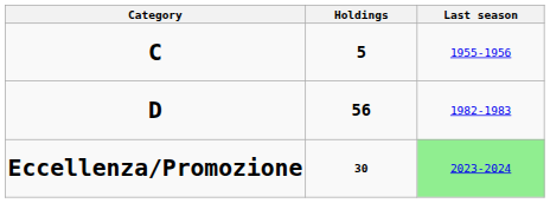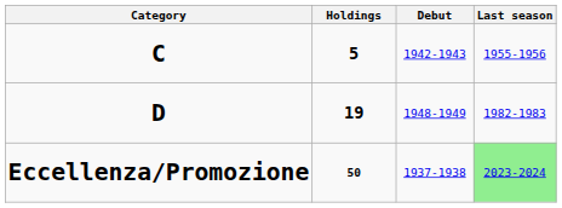+ column: Debut | 1942-1943 | 1948-1949 | 1937-1938
D | Holdings: 56 -> 19
Eccellenza/Promozione | Holdings: 30 -> 50
